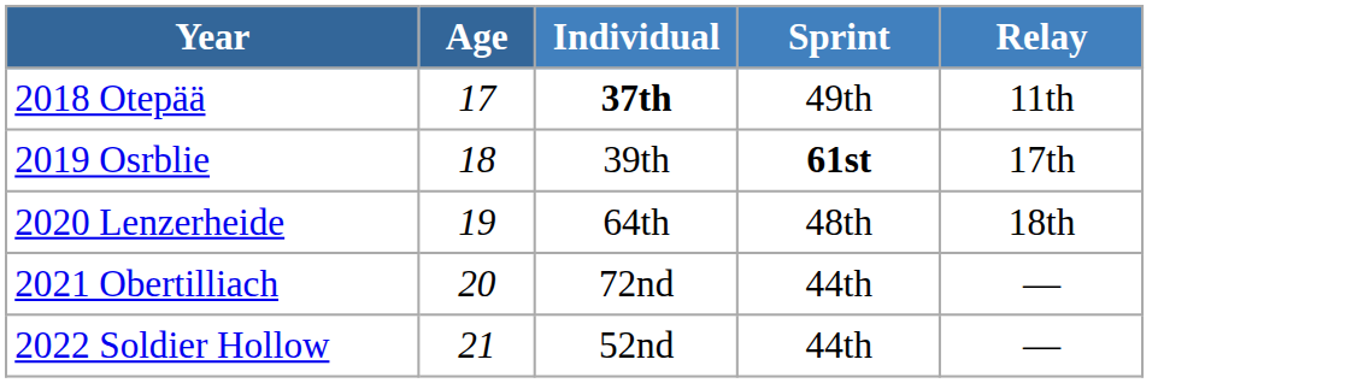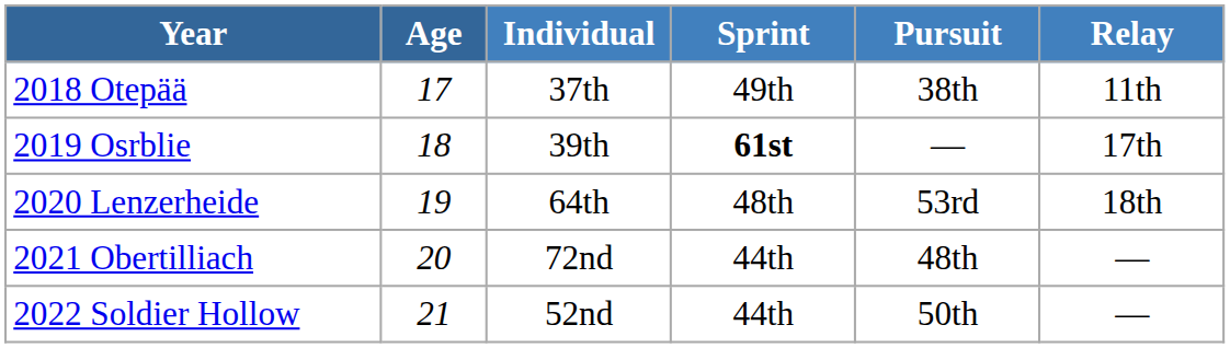+ column: Pursuit | 38th | — | 53rd | 48th | 50th
2018 Otepää | Individual: bold -> normal
